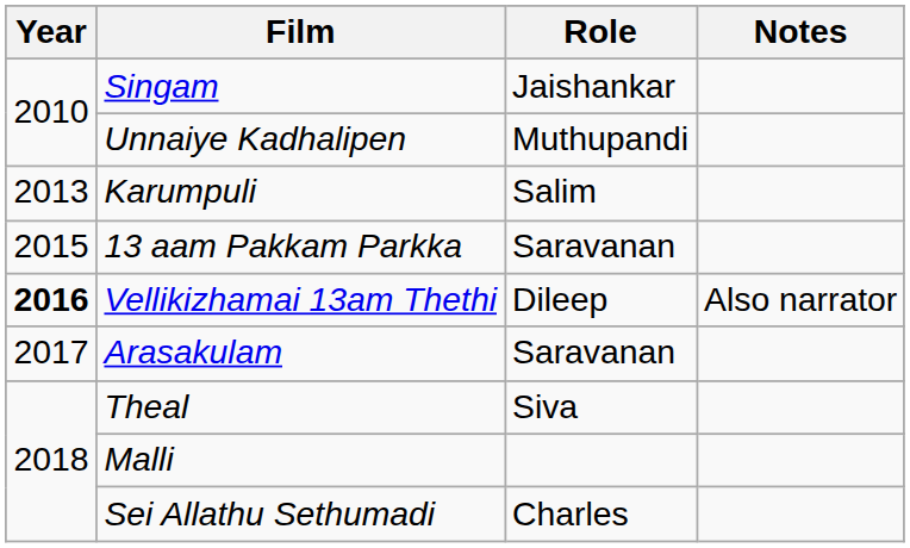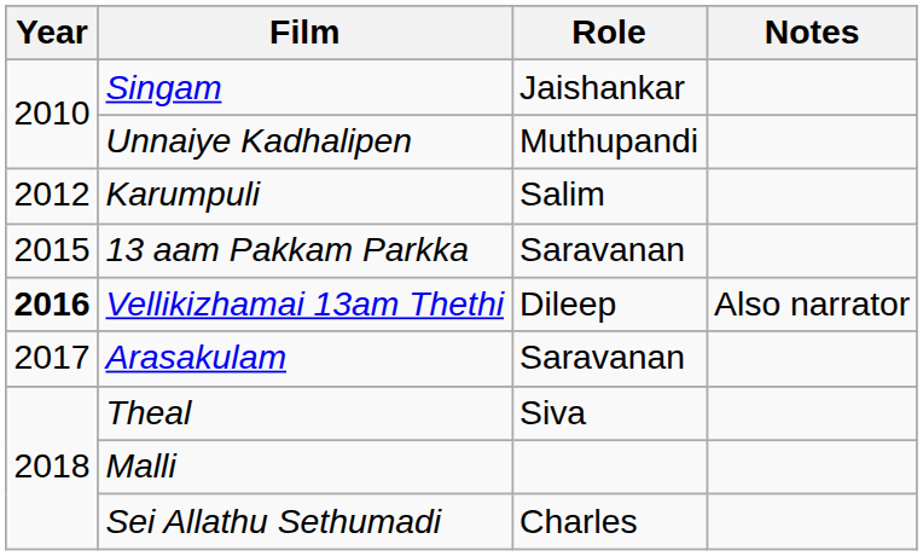Karumpuli | Year: 2013 -> 2012
